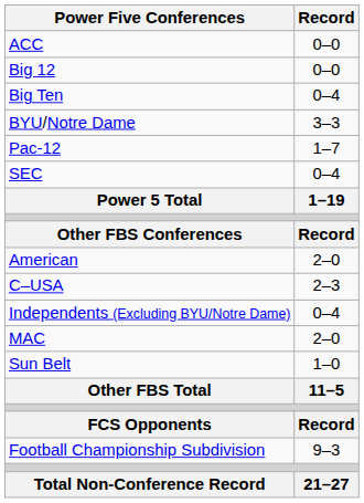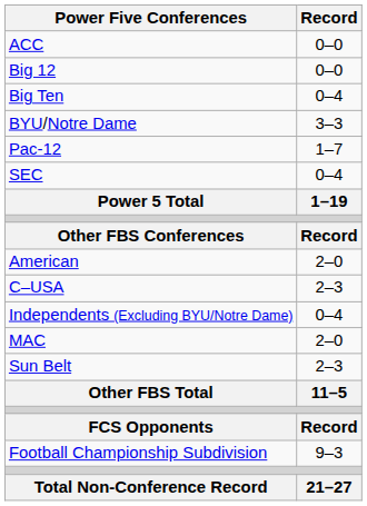Sun Belt | Record: 1–0 -> 2–3
